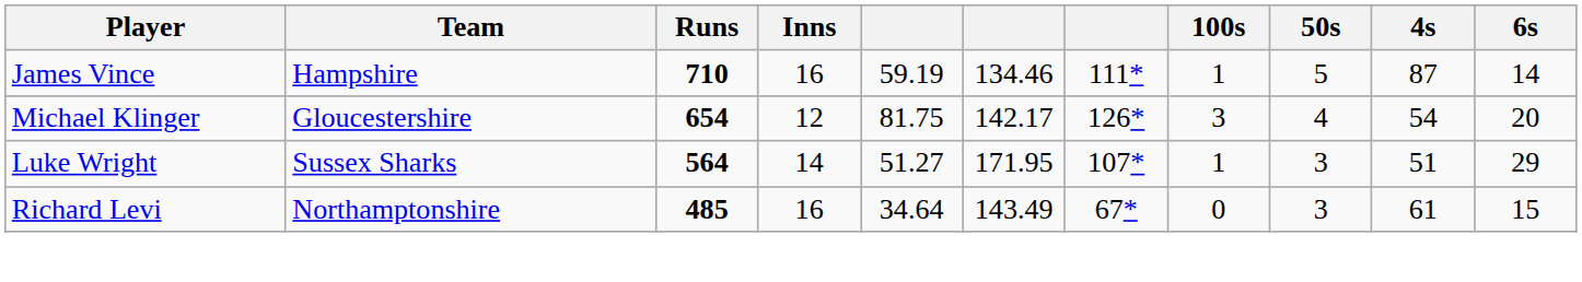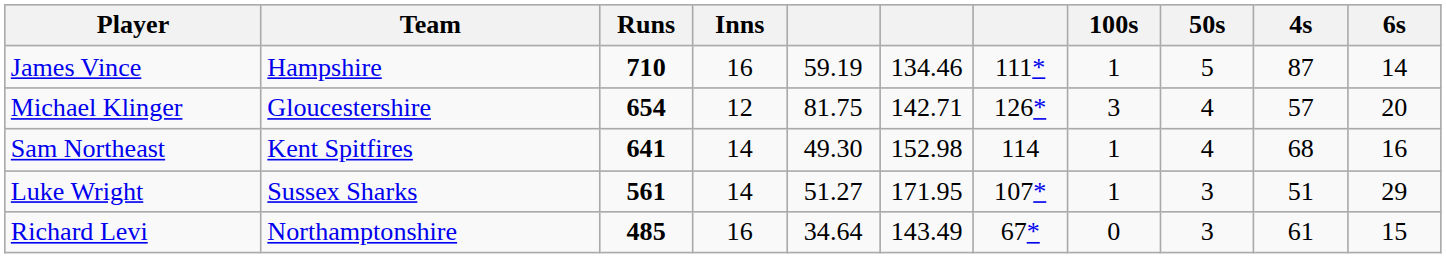Michael Klinger | column 6: 142.17 -> 142.71
Michael Klinger | 4s: 54 -> 57
+ row: Sam Northeast | Kent Spitfires | 641 | 14 | 49.30 | 152.98 | 114 | 1 | 4 | 68 | 16
Luke Wright | Runs: 564 -> 561
